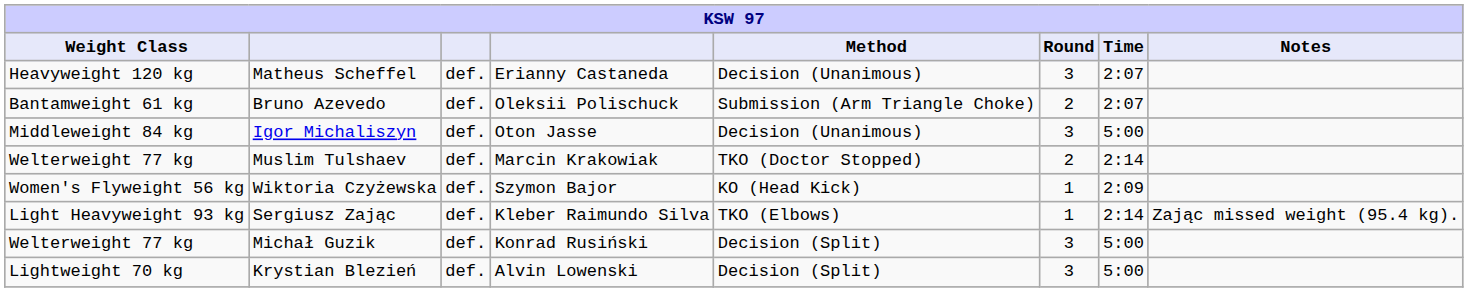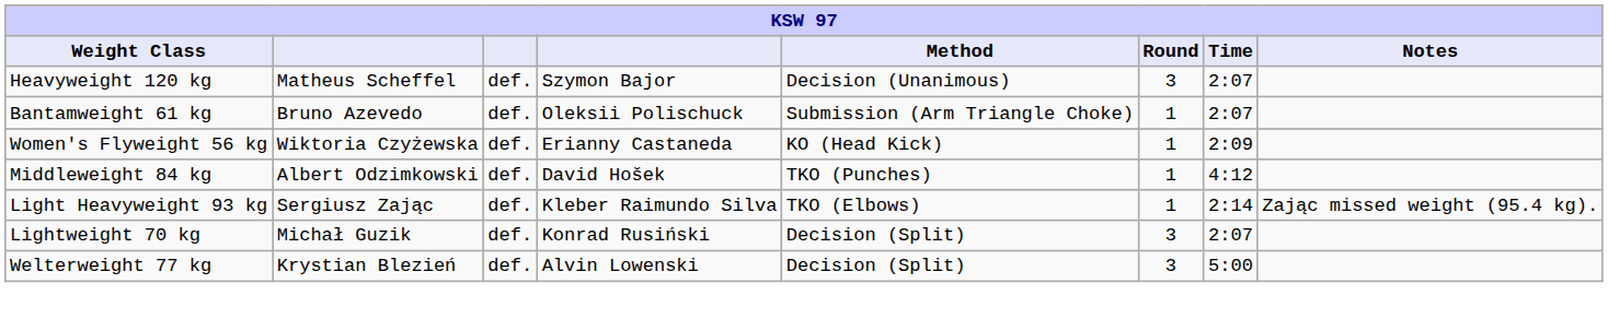Matheus Scheffel | column 4: Erianny Castaneda -> Szymon Bajor
Bruno Azevedo | Round: 2 -> 1
- row: Middleweight 84 kg | Igor Michaliszyn | def. | Oton Jasse | Decision (Unanimous) | 3 | 5:00
- row: Welterweight 77 kg | Muslim Tulshaev | def. | Marcin Krakowiak | TKO (Doctor Stopped) | 2 | 2:14
Wiktoria Czyżewska | column 4: Szymon Bajor -> Erianny Castaneda
+ row: Middleweight 84 kg | Albert Odzimkowski | def. | David Hošek | TKO (Punches) | 1 | 4:12
Michał Guzik | Weight Class: Welterweight 77 kg -> Lightweight 70 kg
Michał Guzik | Time: 5:00 -> 2:07
Krystian Blezień | Weight Class: Lightweight 70 kg -> Welterweight 77 kg
